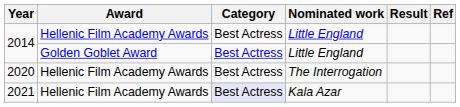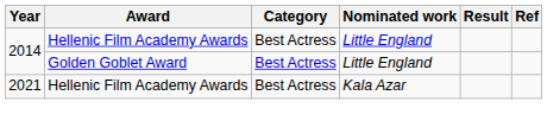- row: 2020 | Hellenic Film Academy Awards | Best Actress | The Interrogation
2021 | Category: lavender background -> no background
